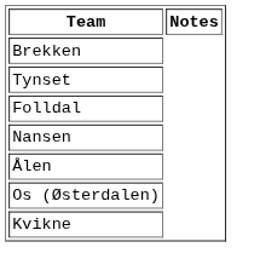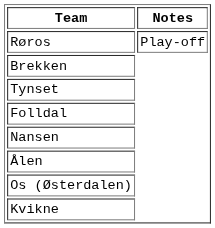+ row: Røros | Play-off
